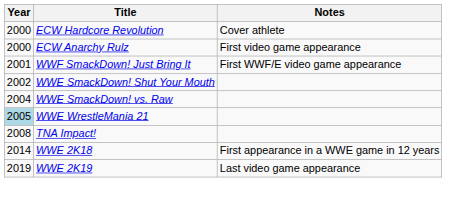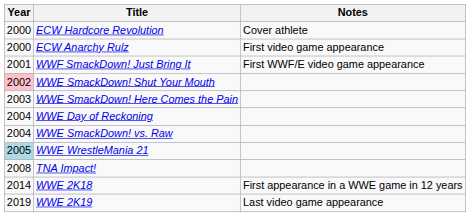WWE SmackDown! Shut Your Mouth | Year: no background -> pink background
+ row: 2003 | WWE SmackDown! Here Comes the Pain
+ row: 2004 | WWE Day of Reckoning
